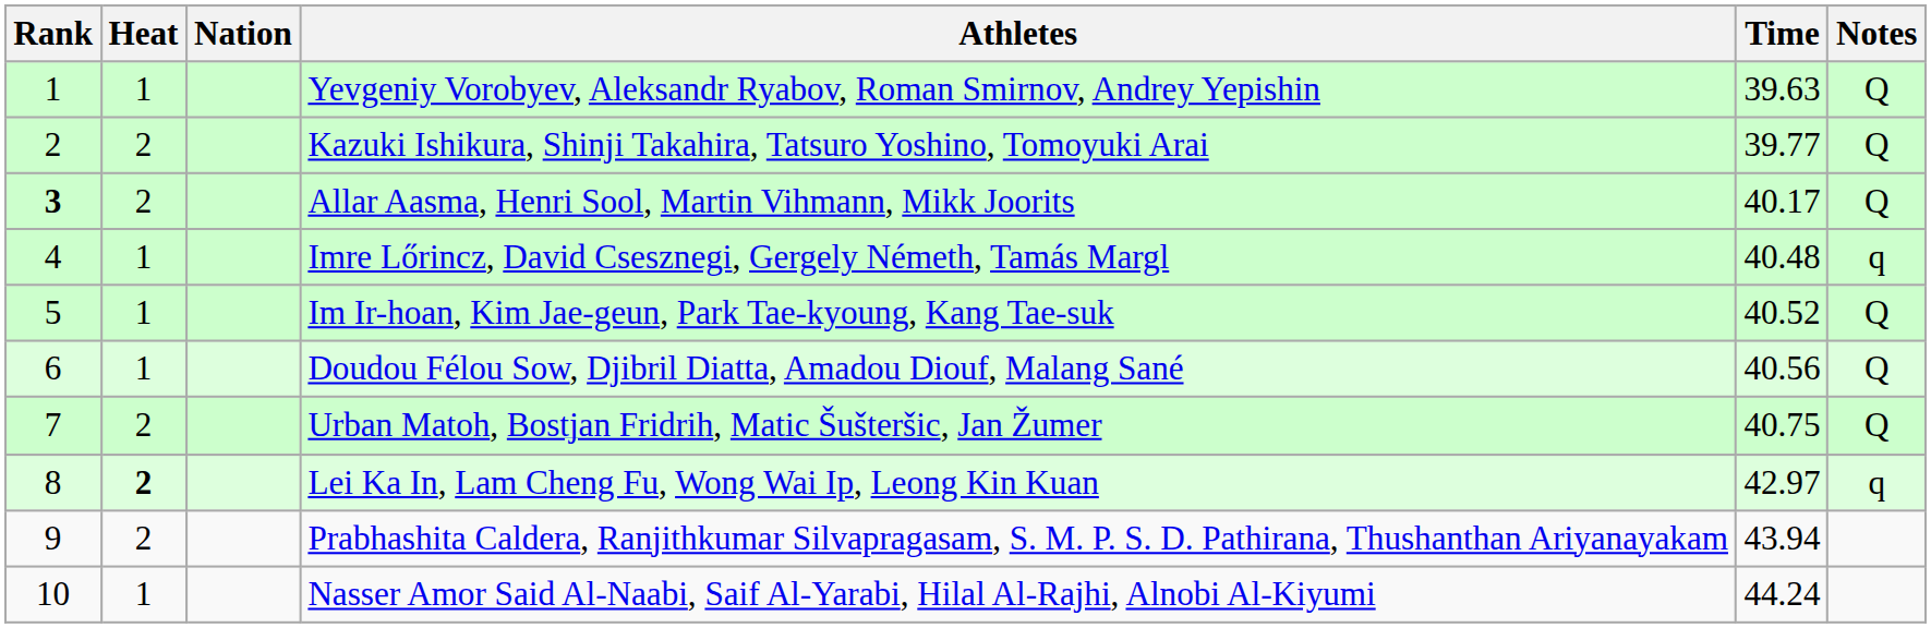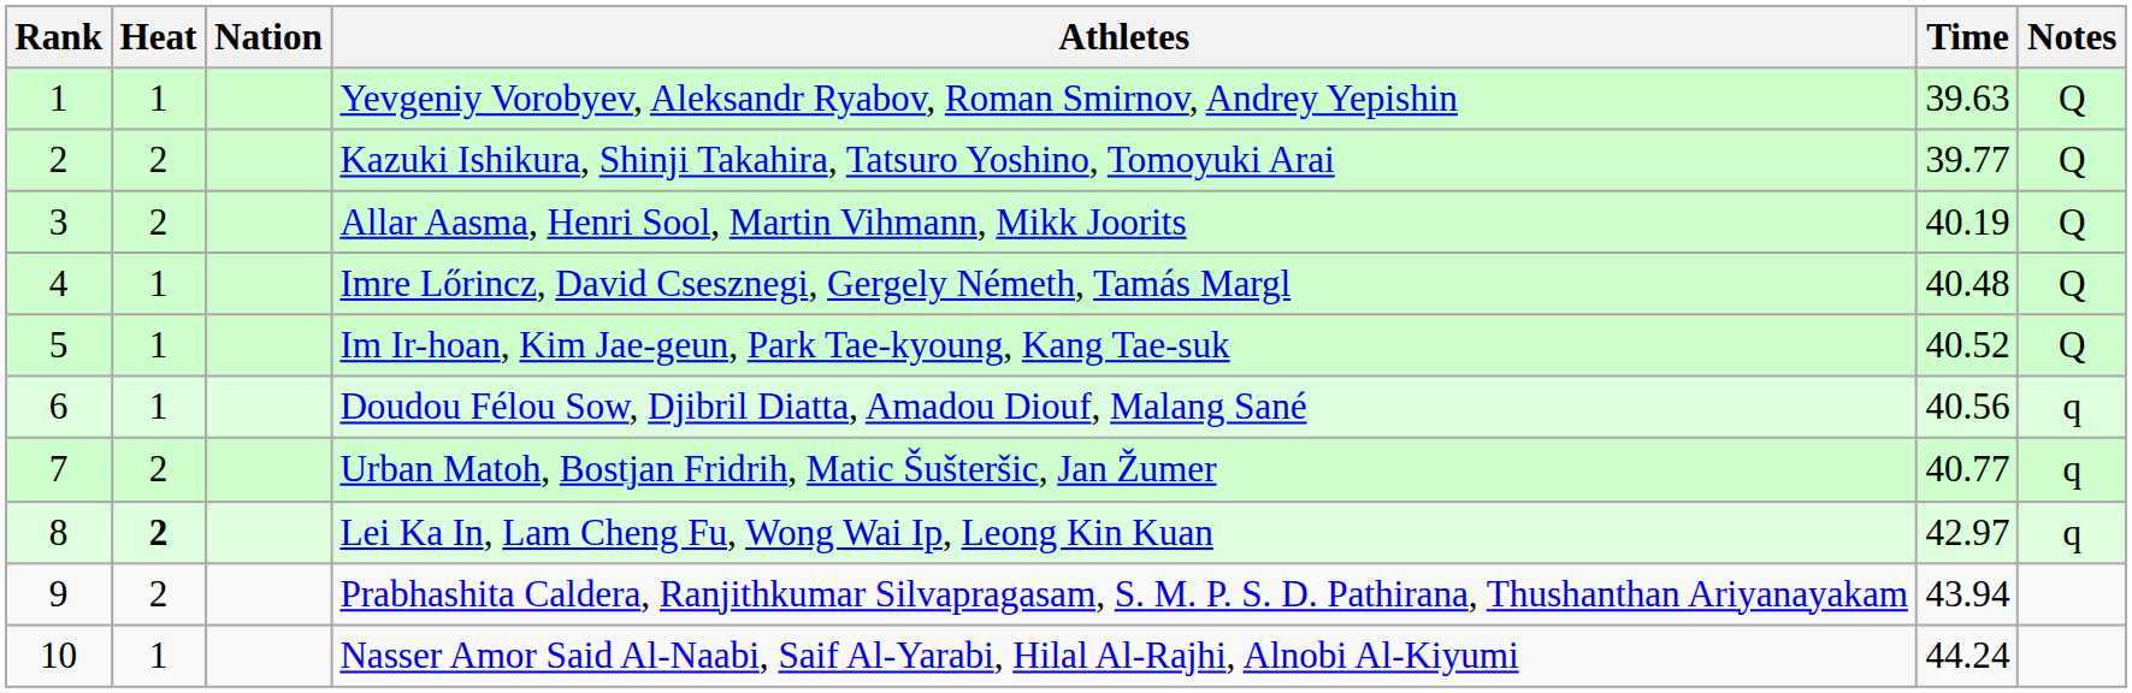Allar Aasma, Henri Sool, Martin Vihmann, Mikk Joorits | Rank: bold -> normal
Allar Aasma, Henri Sool, Martin Vihmann, Mikk Joorits | Time: 40.17 -> 40.19
Imre Lőrincz, David Csesznegi, Gergely Németh, Tamás Margl | Notes: q -> Q
Doudou Félou Sow, Djibril Diatta, Amadou Diouf, Malang Sané | Notes: Q -> q
Urban Matoh, Bostjan Fridrih, Matic Šušteršic, Jan Žumer | Time: 40.75 -> 40.77
Urban Matoh, Bostjan Fridrih, Matic Šušteršic, Jan Žumer | Notes: Q -> q
